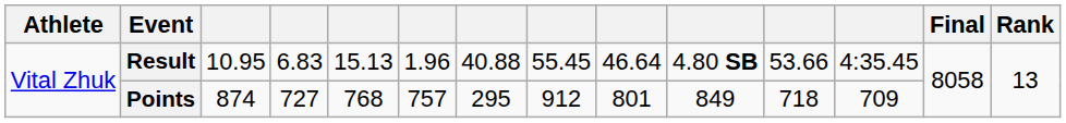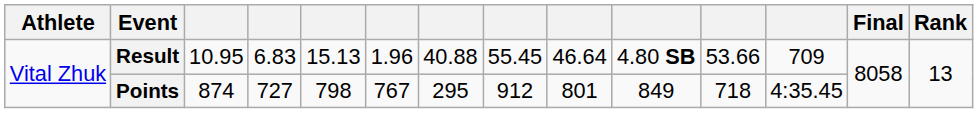Result | column 12: 4:35.45 -> 709
Points | column 5: 768 -> 798
Points | column 6: 757 -> 767
Points | column 12: 709 -> 4:35.45
